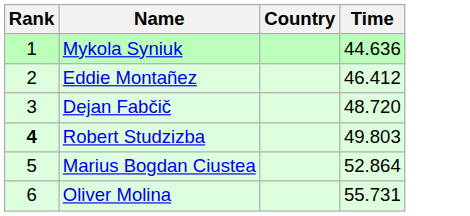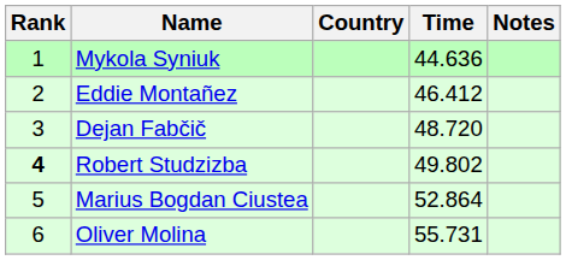+ column: Notes
Robert Studzizba | Time: 49.803 -> 49.802
